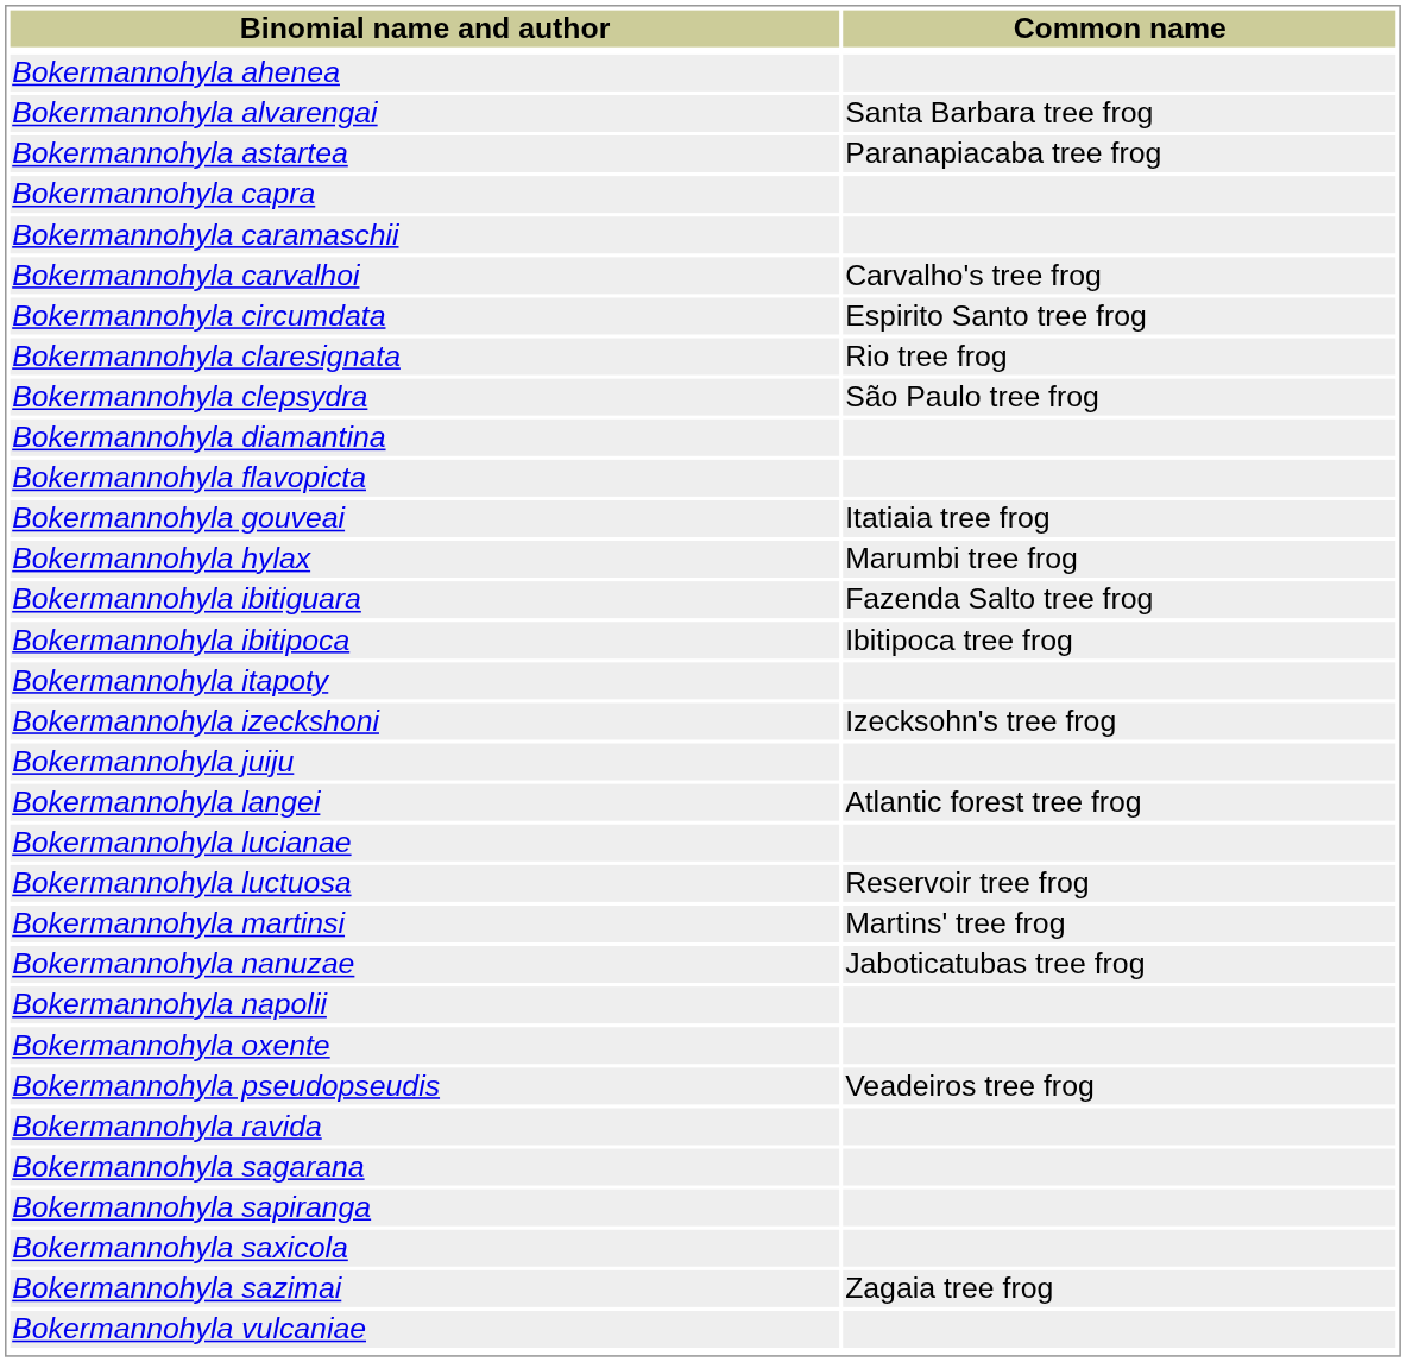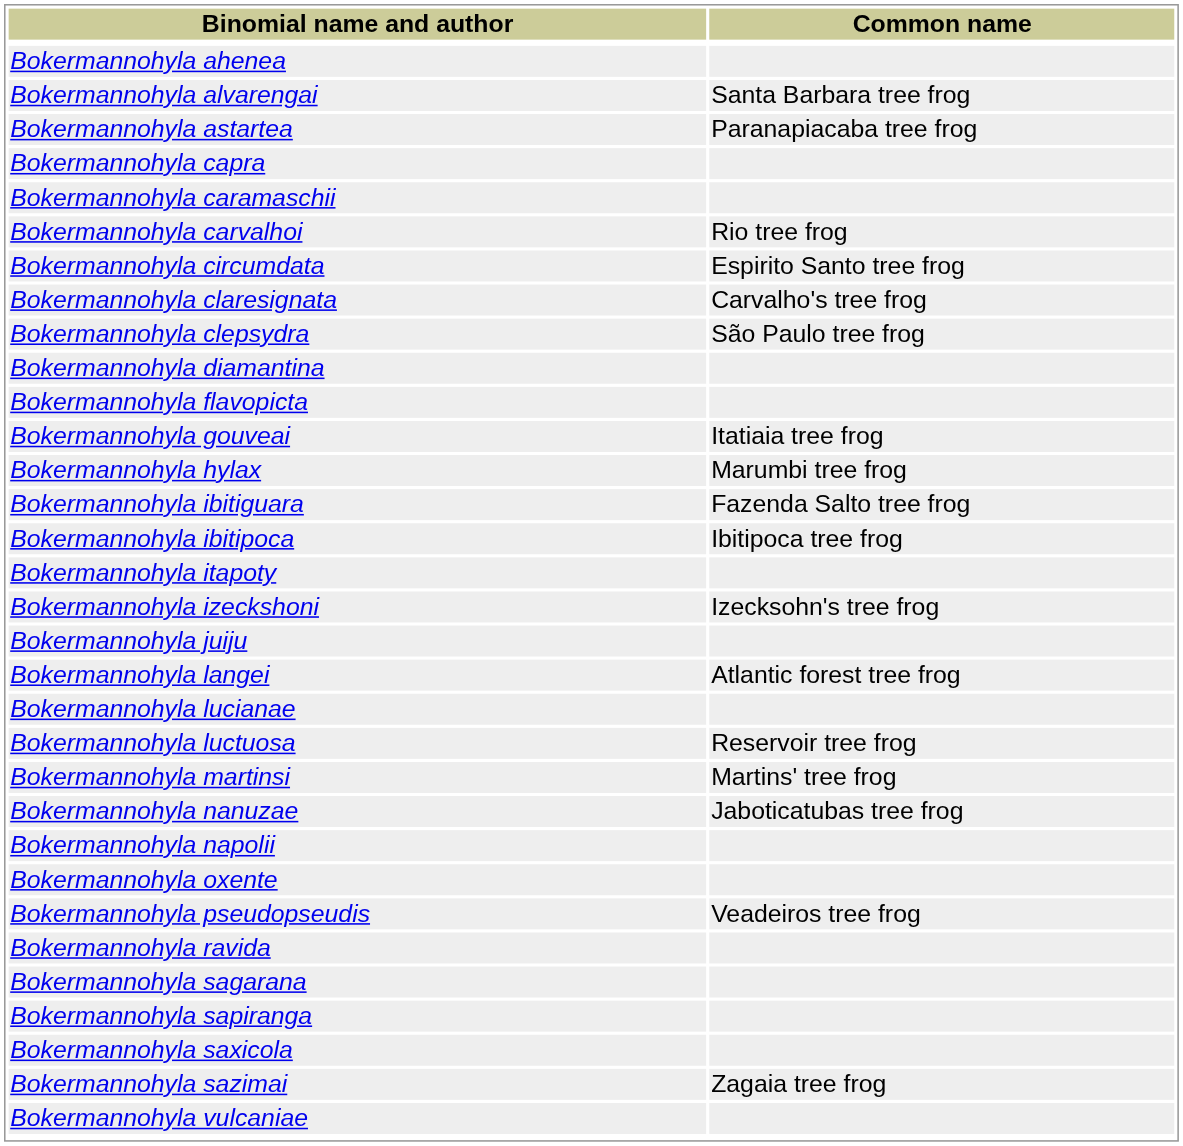Bokermannohyla carvalhoi | Common name: Carvalho's tree frog -> Rio tree frog
Bokermannohyla claresignata | Common name: Rio tree frog -> Carvalho's tree frog
